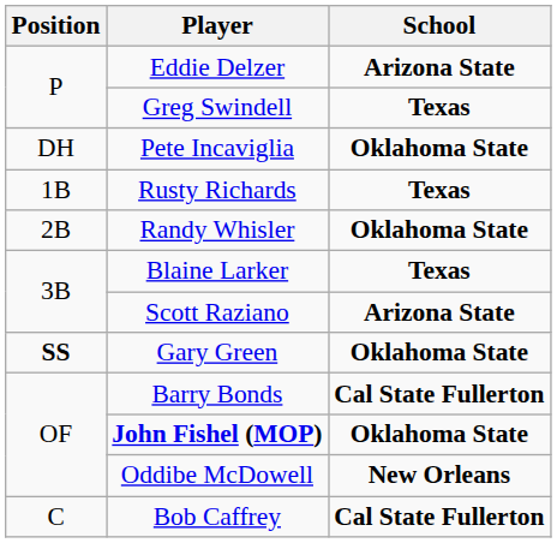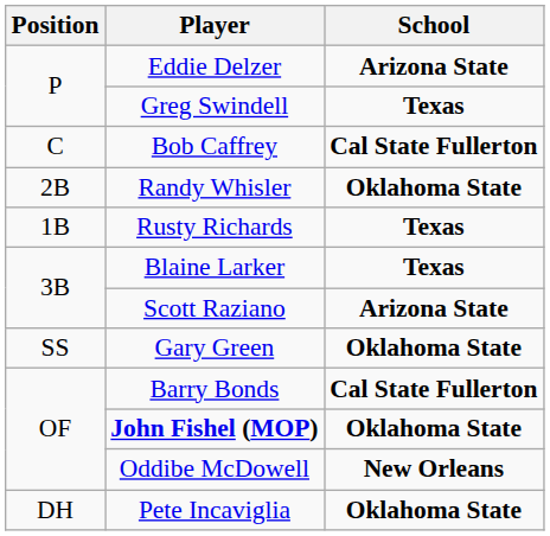rows swapped: Bob Caffrey <-> Pete Incaviglia
rows swapped: Rusty Richards <-> Randy Whisler
Gary Green | Position: bold -> normal
